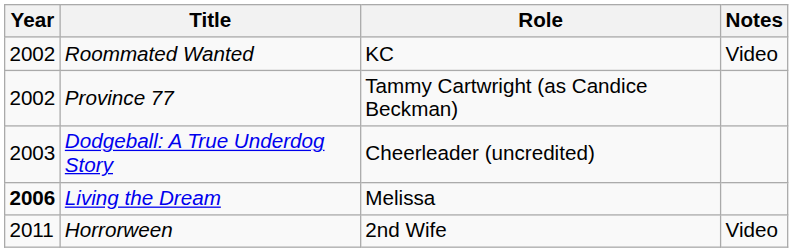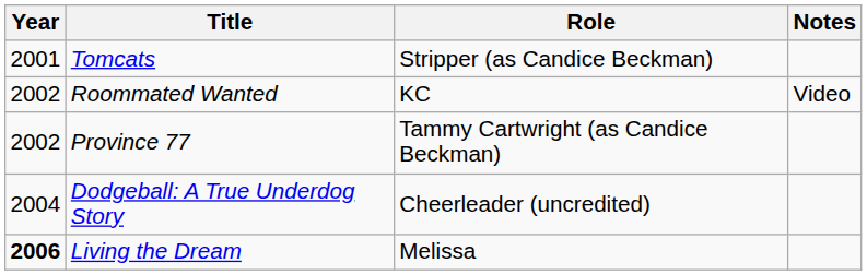+ row: 2001 | Tomcats | Stripper (as Candice Beckman)
Dodgeball: A True Underdog Story | Year: 2003 -> 2004
- row: 2011 | Horrorween | 2nd Wife | Video
